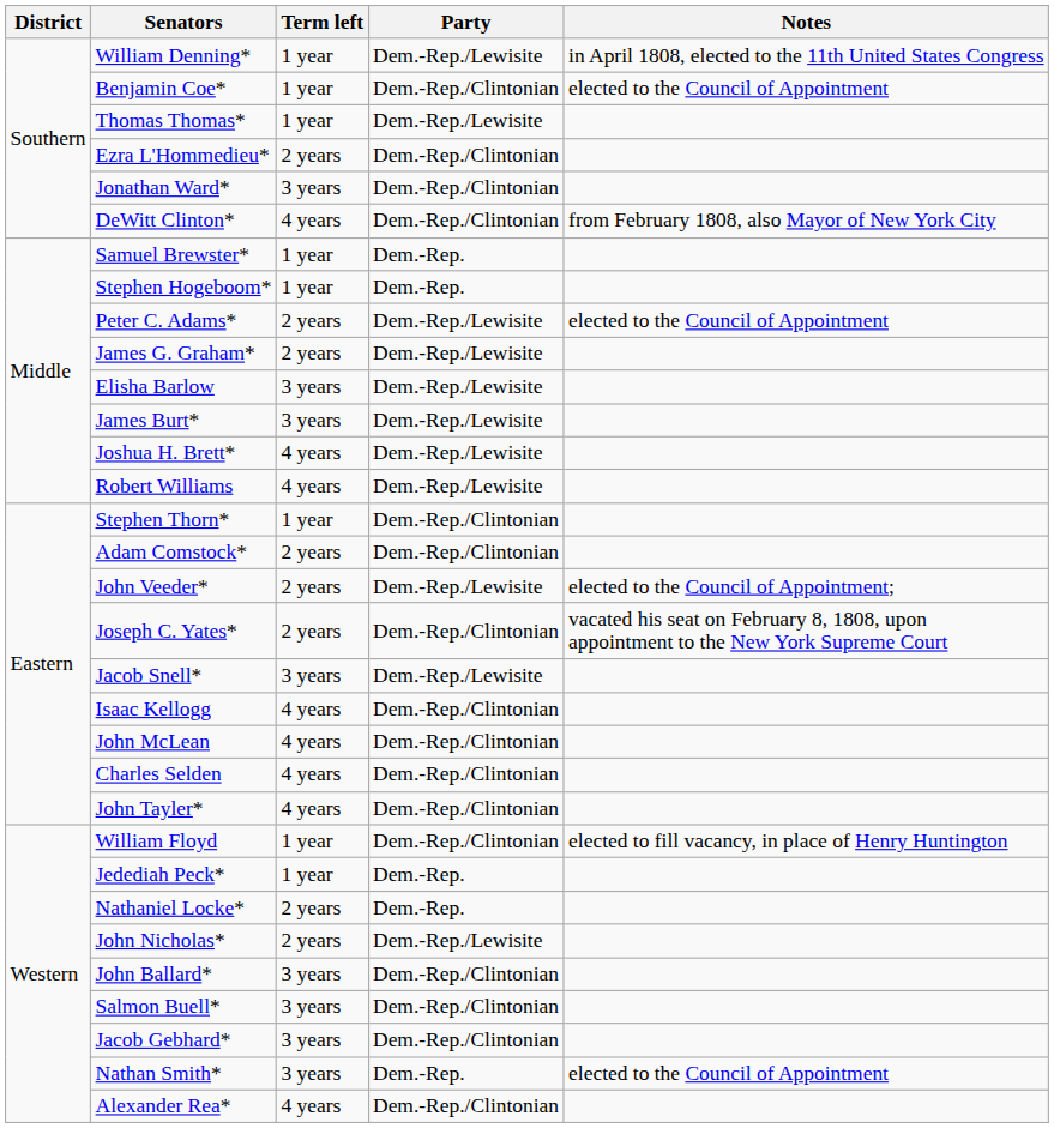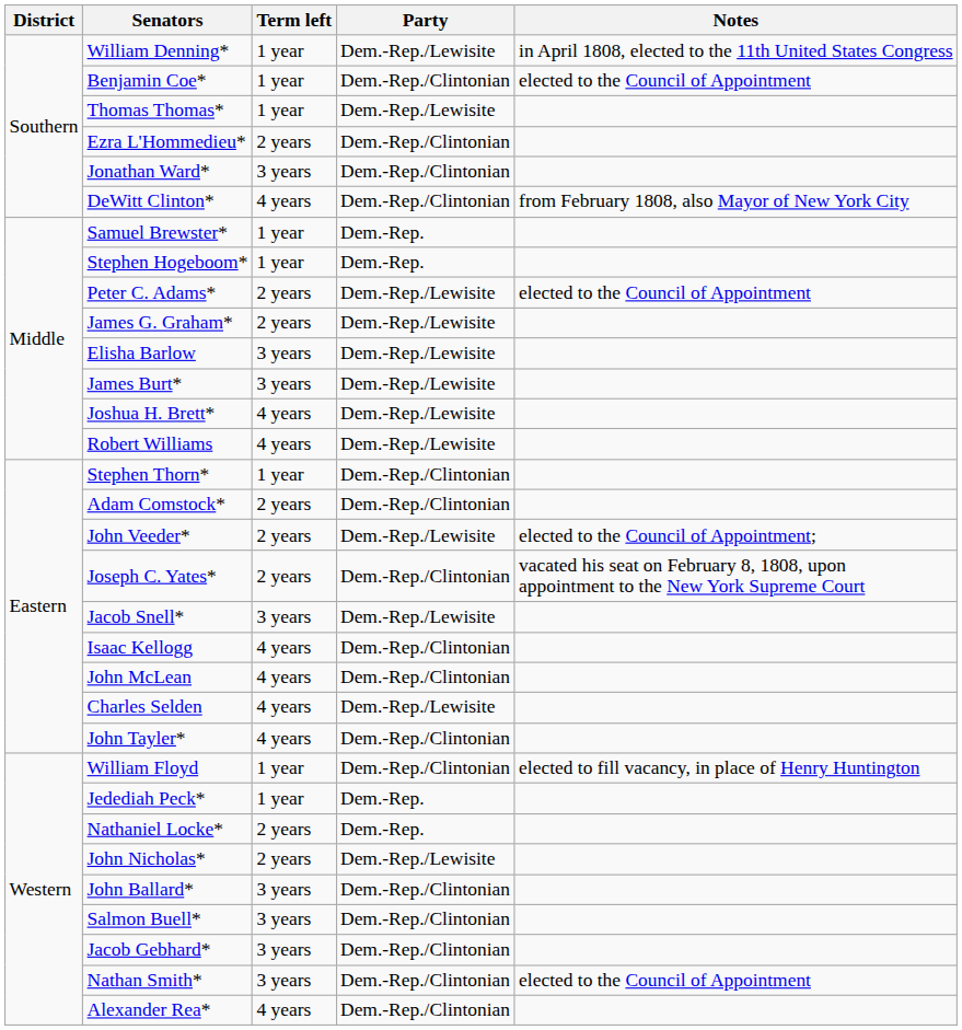Charles Selden | Party: Dem.-Rep./Clintonian -> Dem.-Rep./Lewisite
Nathan Smith* | Party: Dem.-Rep. -> Dem.-Rep./Clintonian
